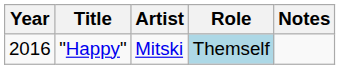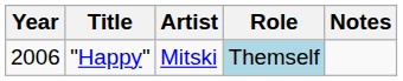"Happy" | Year: 2016 -> 2006
